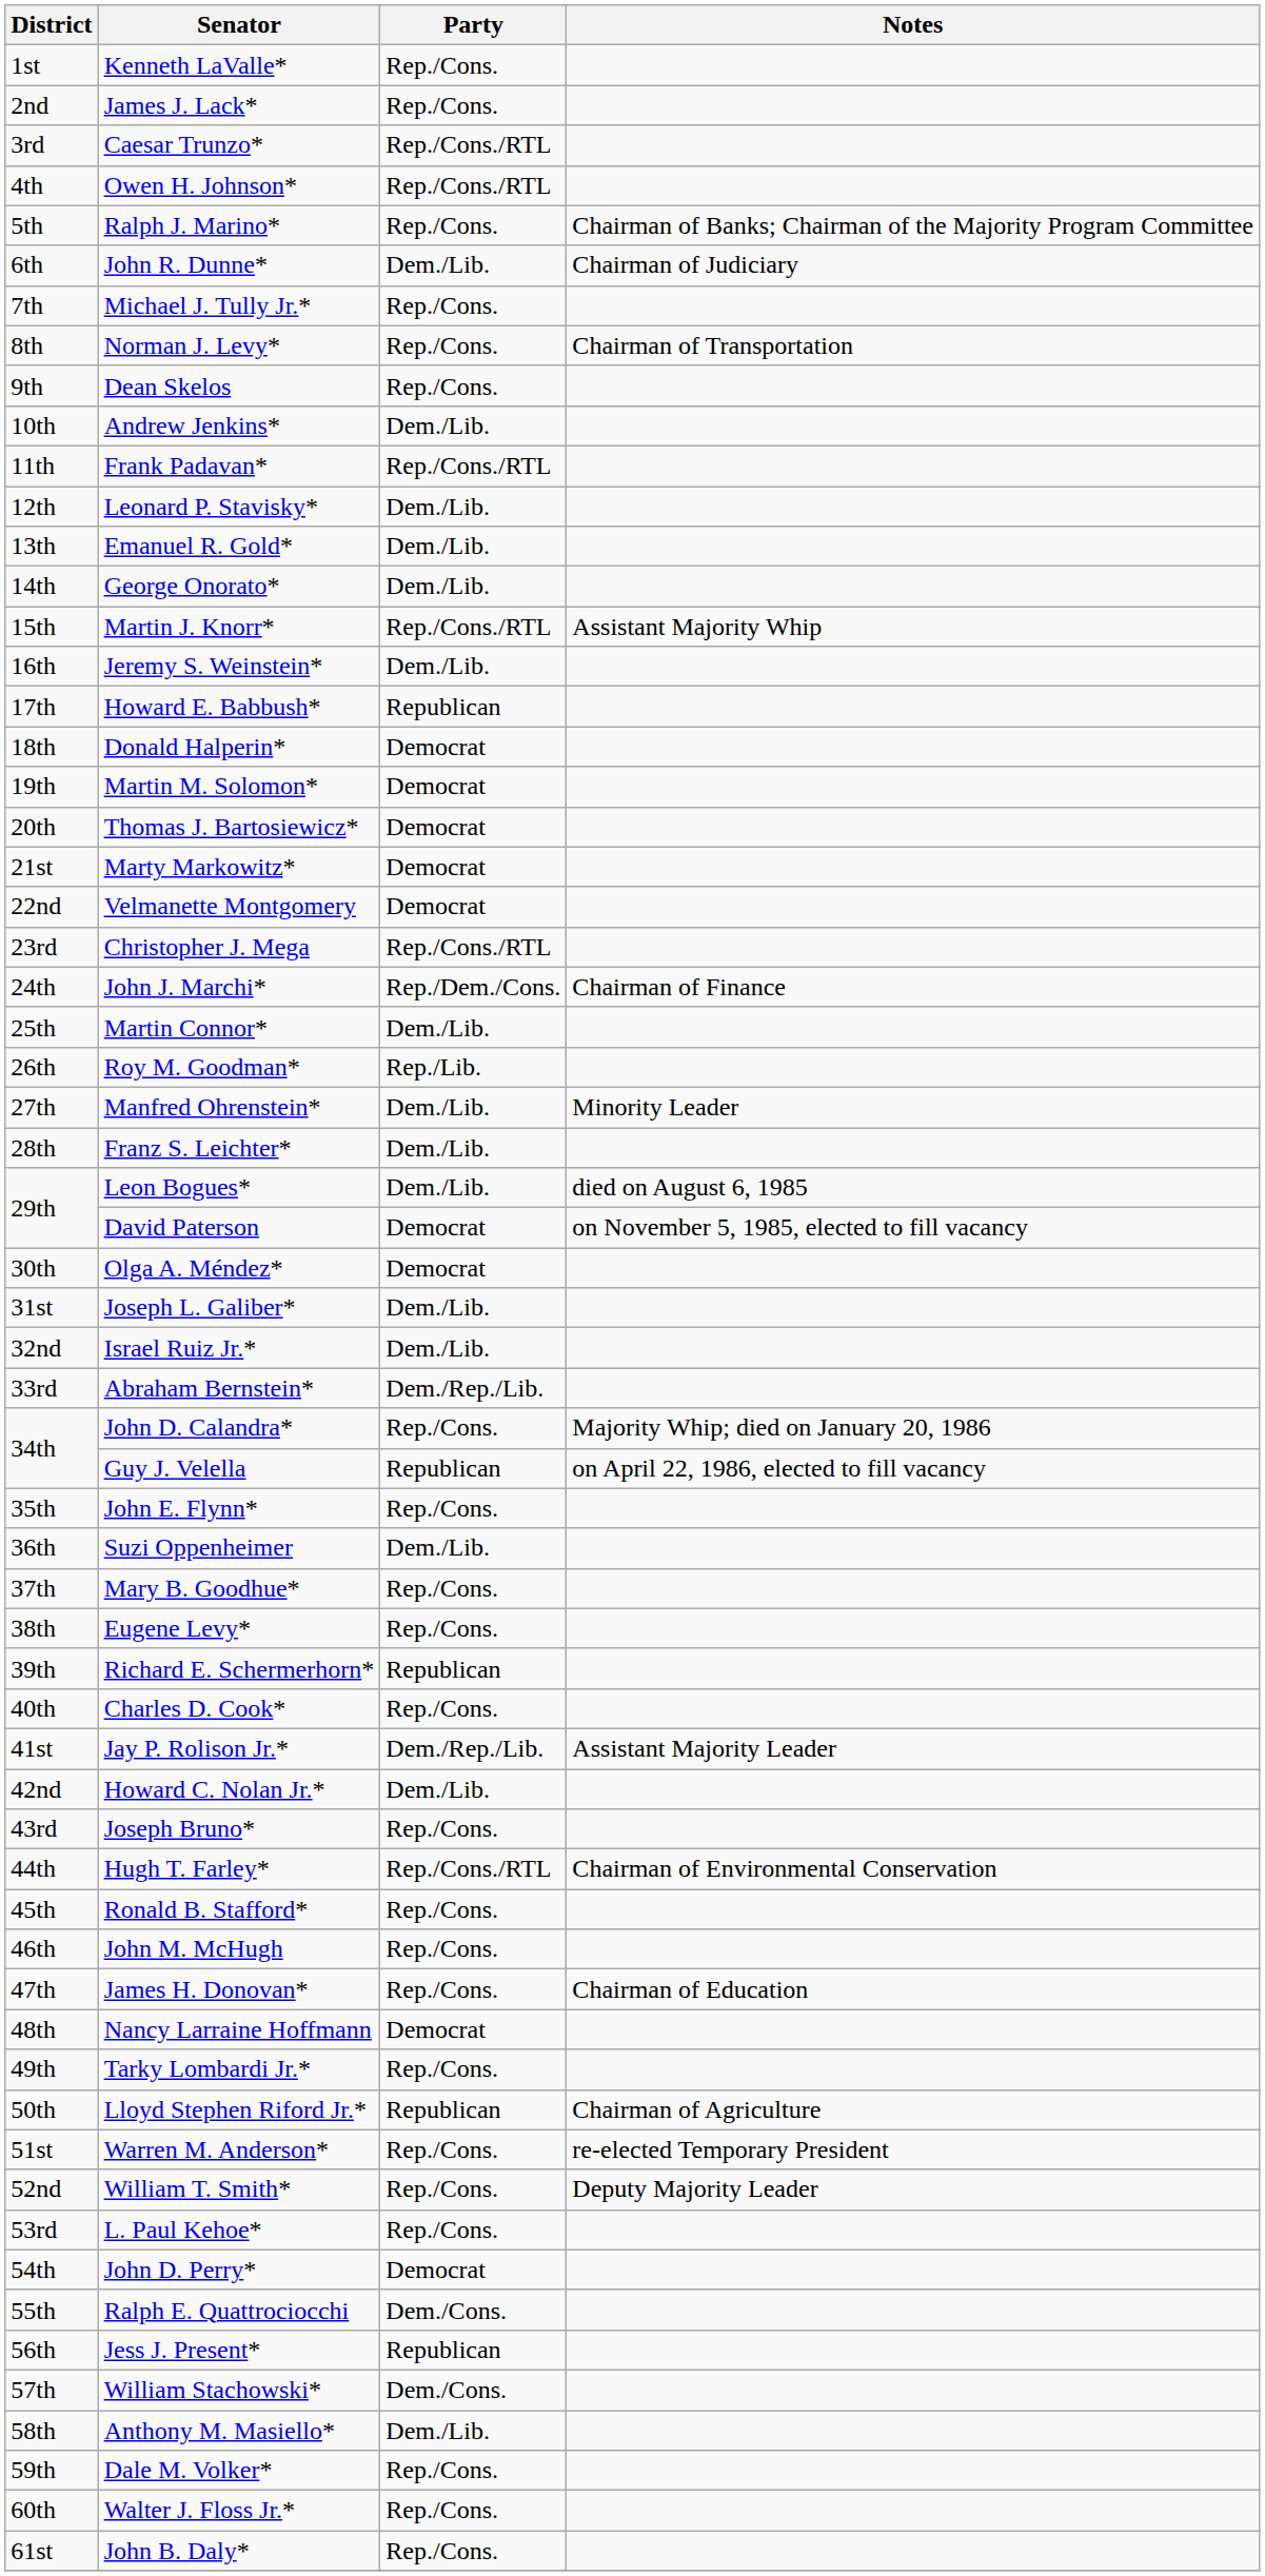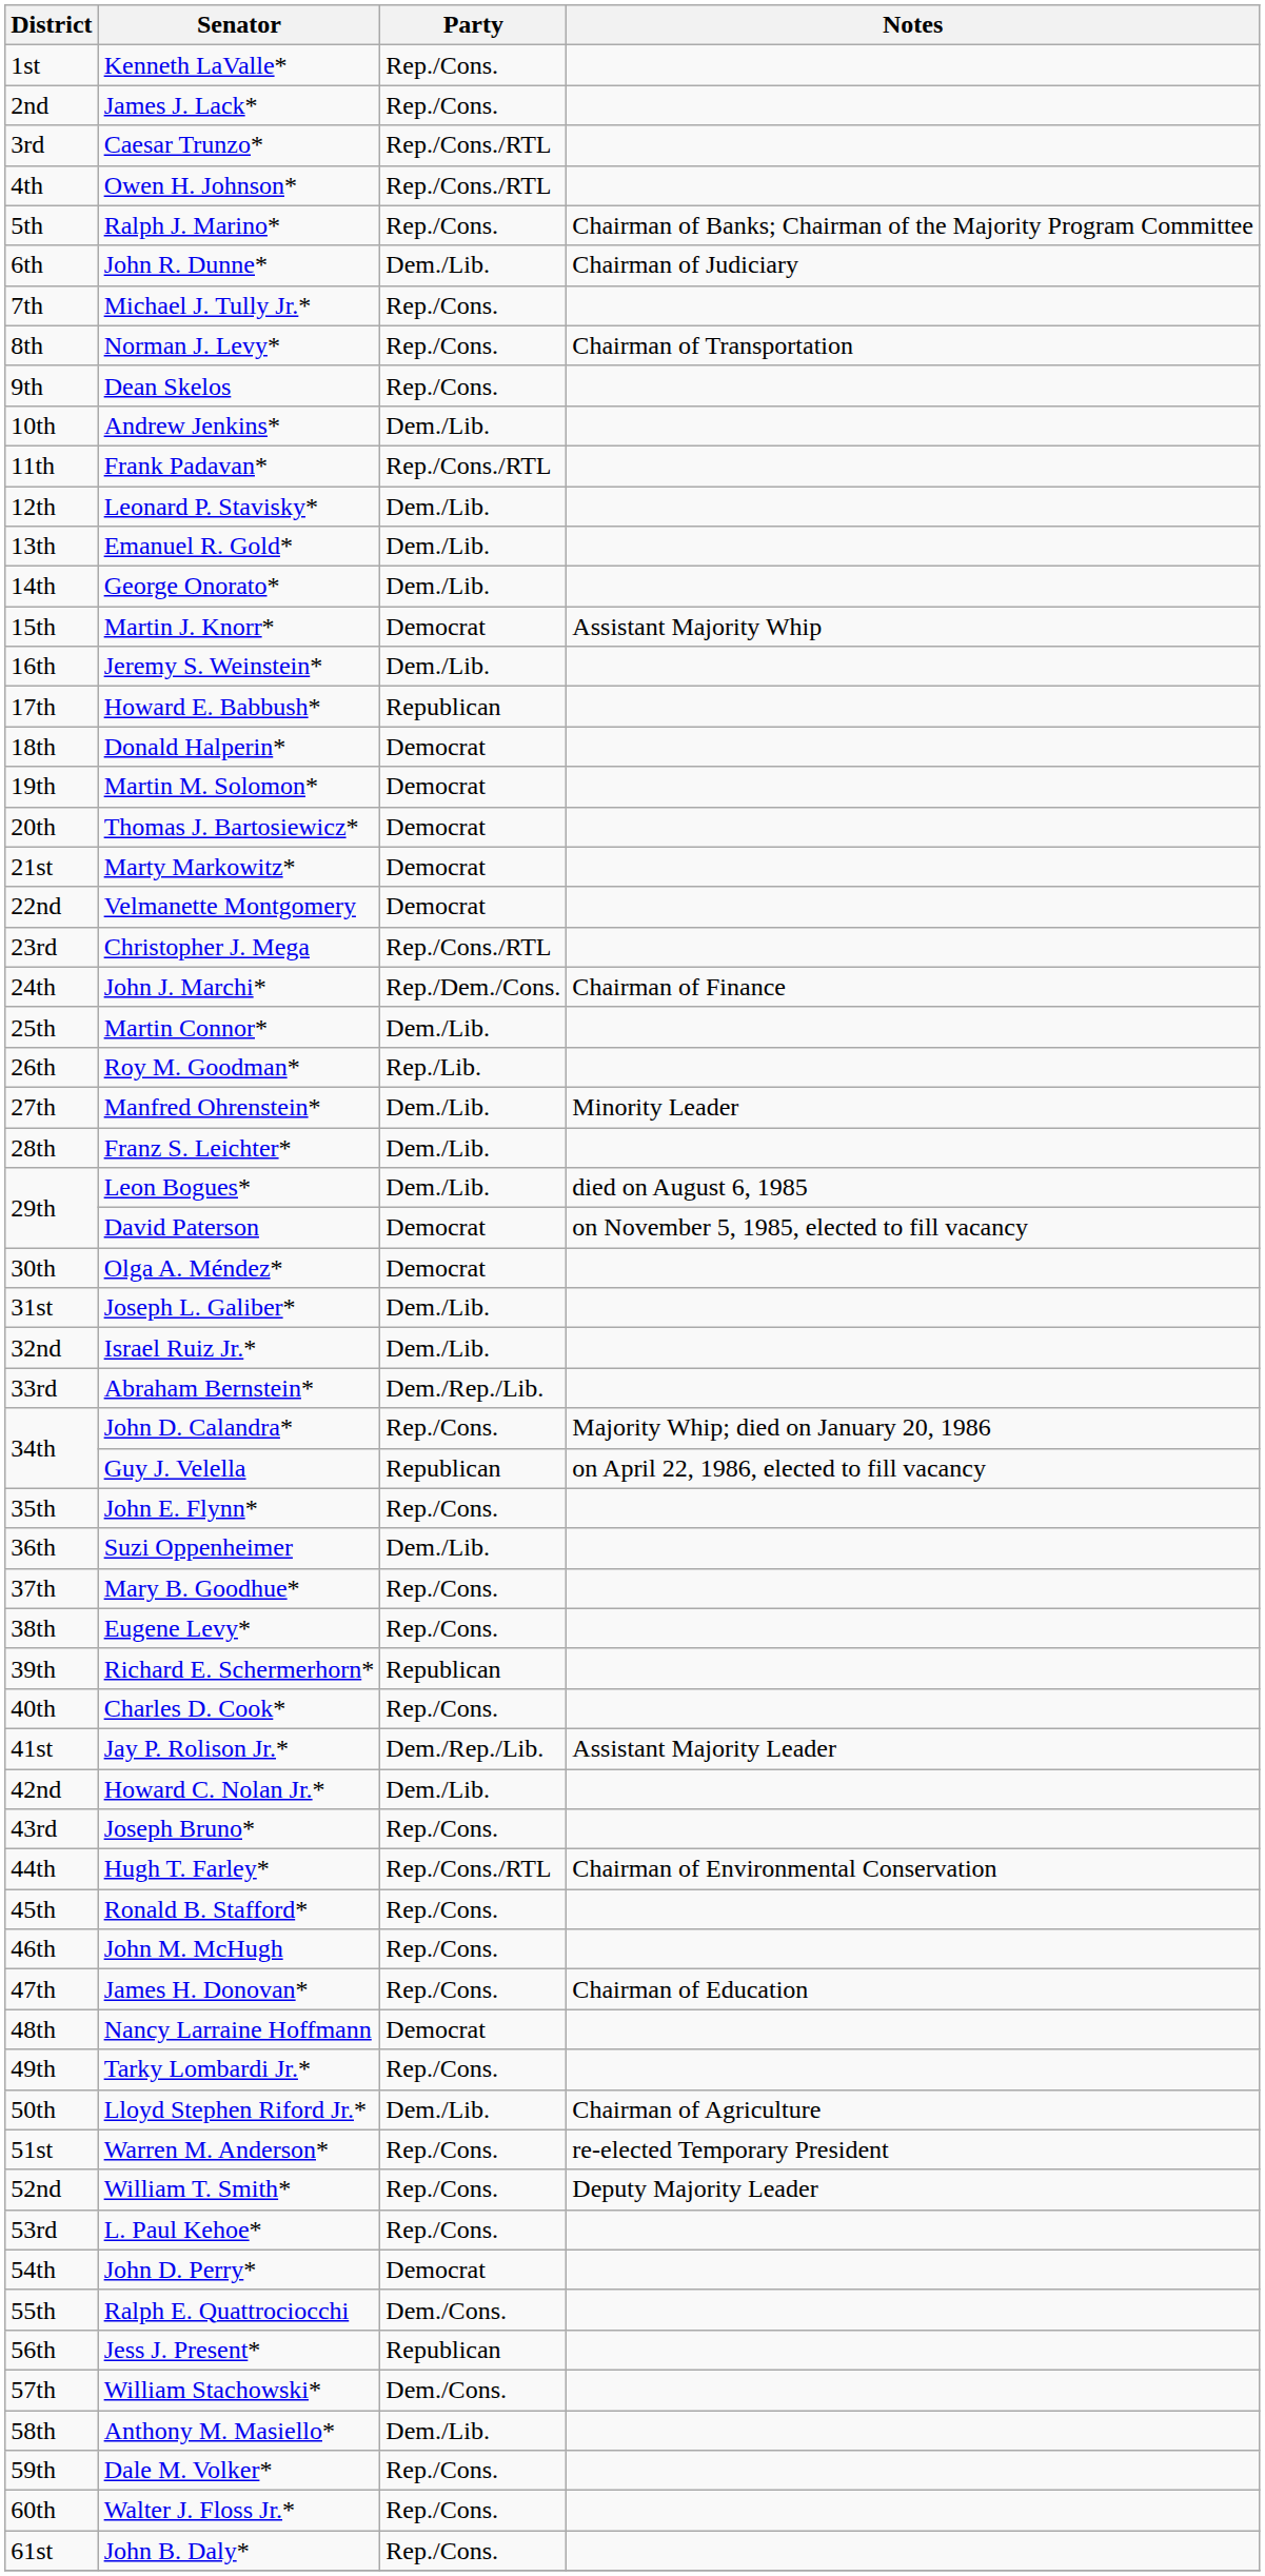Martin J. Knorr* | Party: Rep./Cons./RTL -> Democrat
Lloyd Stephen Riford Jr.* | Party: Republican -> Dem./Lib.
